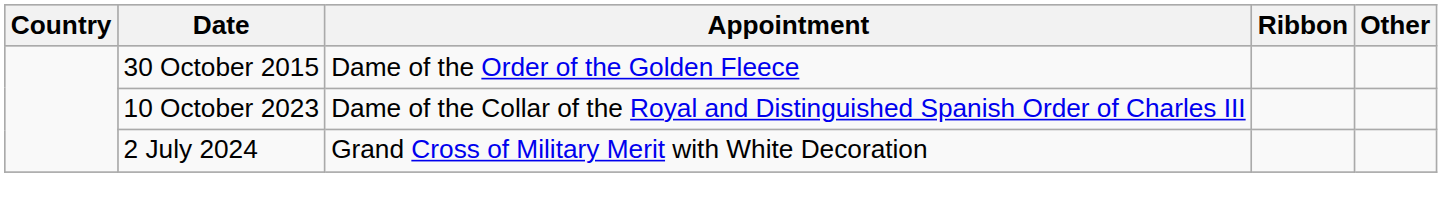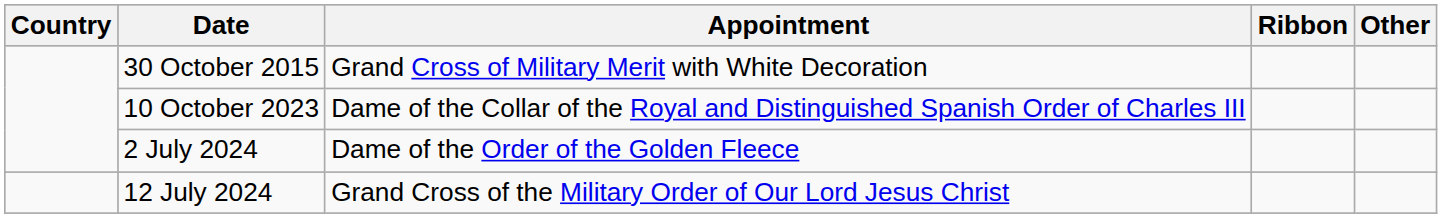30 October 2015 | Appointment: Dame of the Order of the Golden Fleece -> Grand Cross of Military Merit with White Decoration
2 July 2024 | Appointment: Grand Cross of Military Merit with White Decoration -> Dame of the Order of the Golden Fleece
+ row: 12 July 2024 | Grand Cross of the Military Order of Our Lord Jesus Christ
